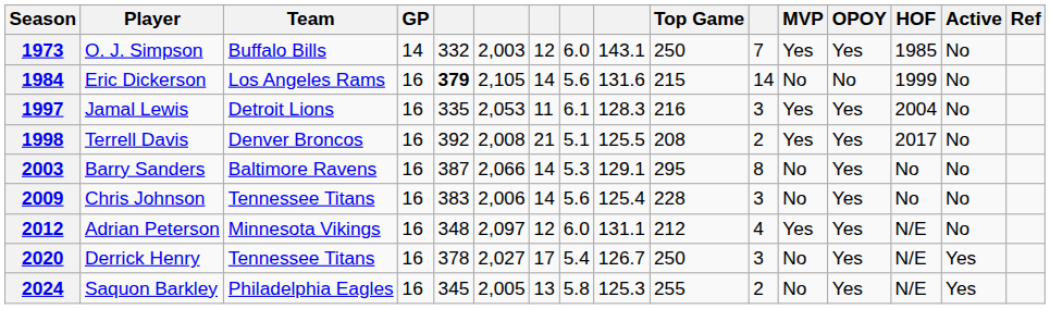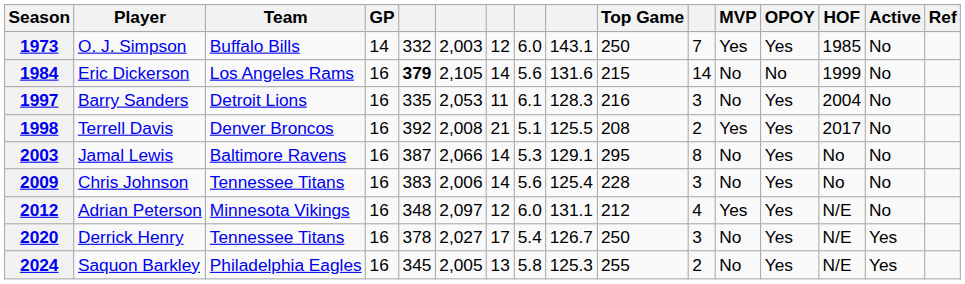1997 | Player: Jamal Lewis -> Barry Sanders
1997 | MVP: Yes -> No
2003 | Player: Barry Sanders -> Jamal Lewis
